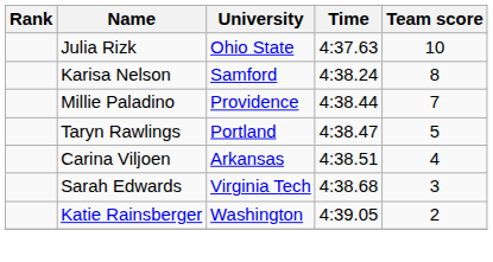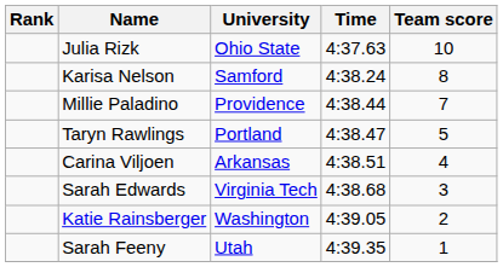+ row: Sarah Feeny | Utah | 4:39.35 | 1
